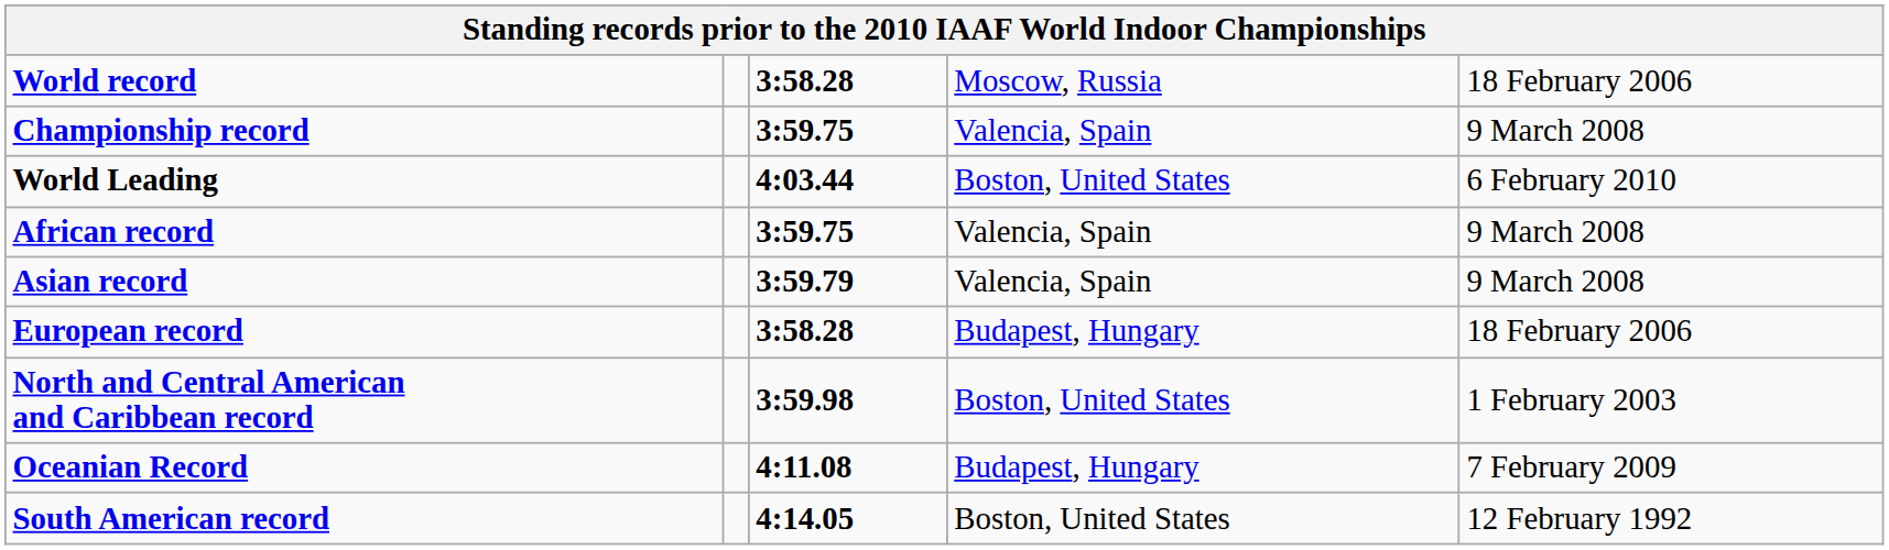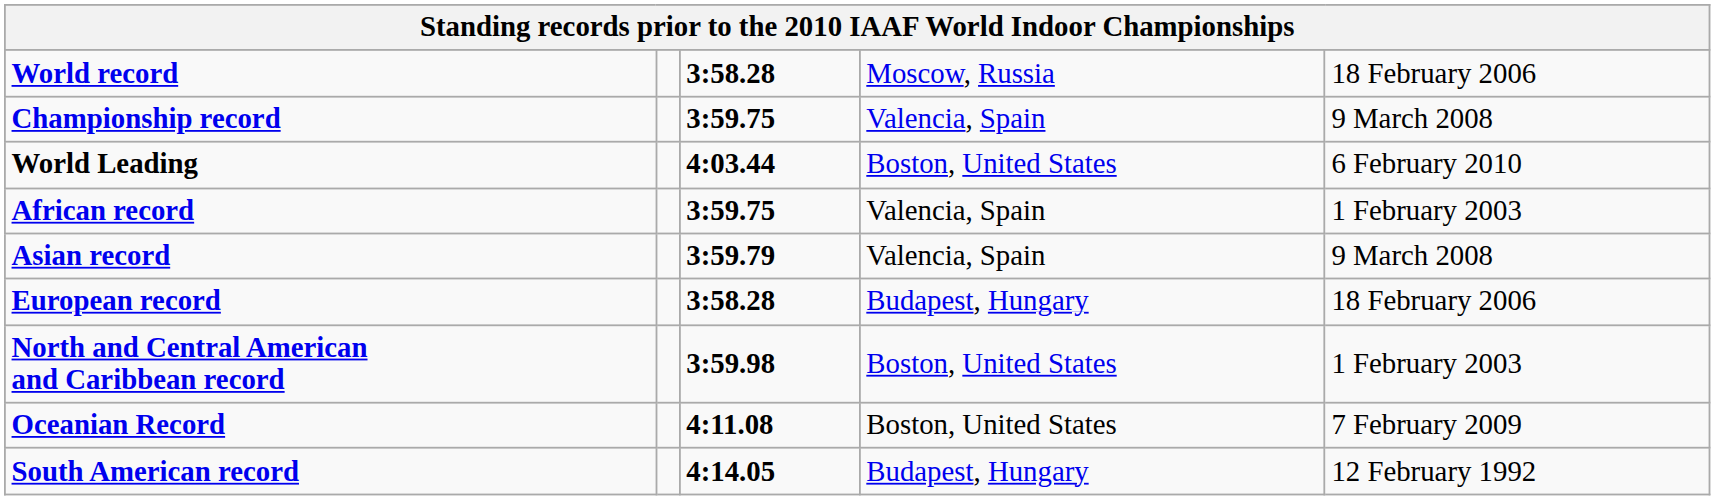African record | column 5: 9 March 2008 -> 1 February 2003
Oceanian Record | column 4: Budapest, Hungary -> Boston, United States
South American record | column 4: Boston, United States -> Budapest, Hungary
